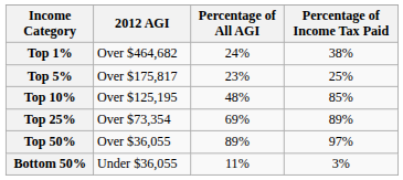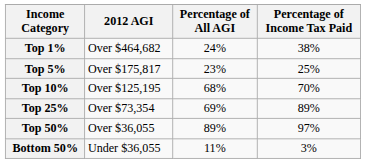Top 10% | Percentage of All AGI: 48% -> 68%
Top 10% | Percentage of Income Tax Paid: 85% -> 70%
